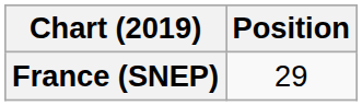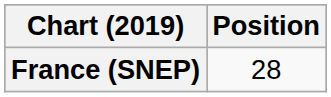France (SNEP) | Position: 29 -> 28
